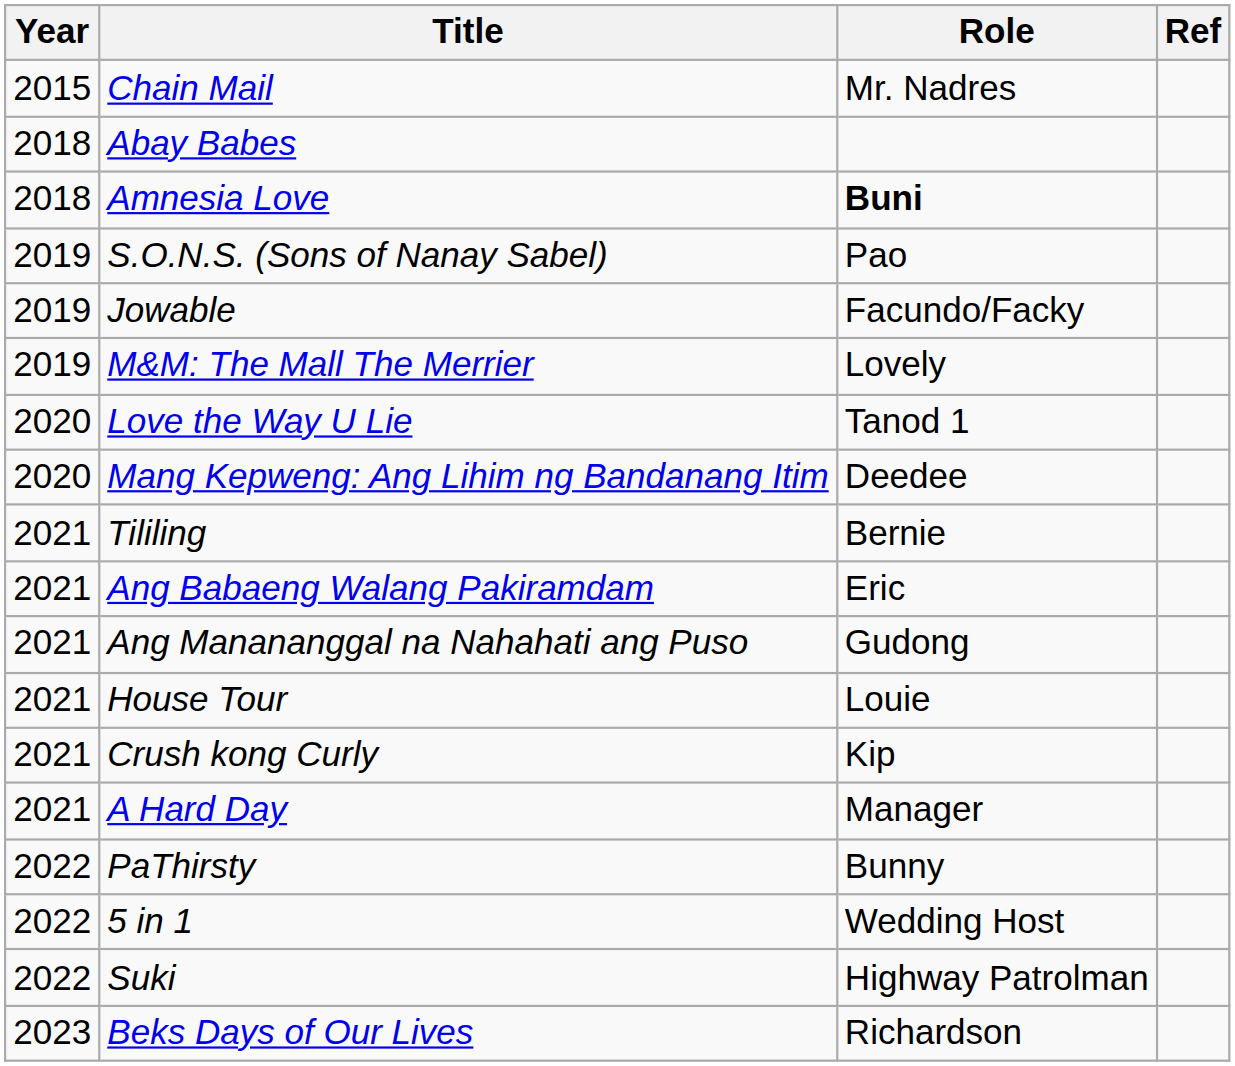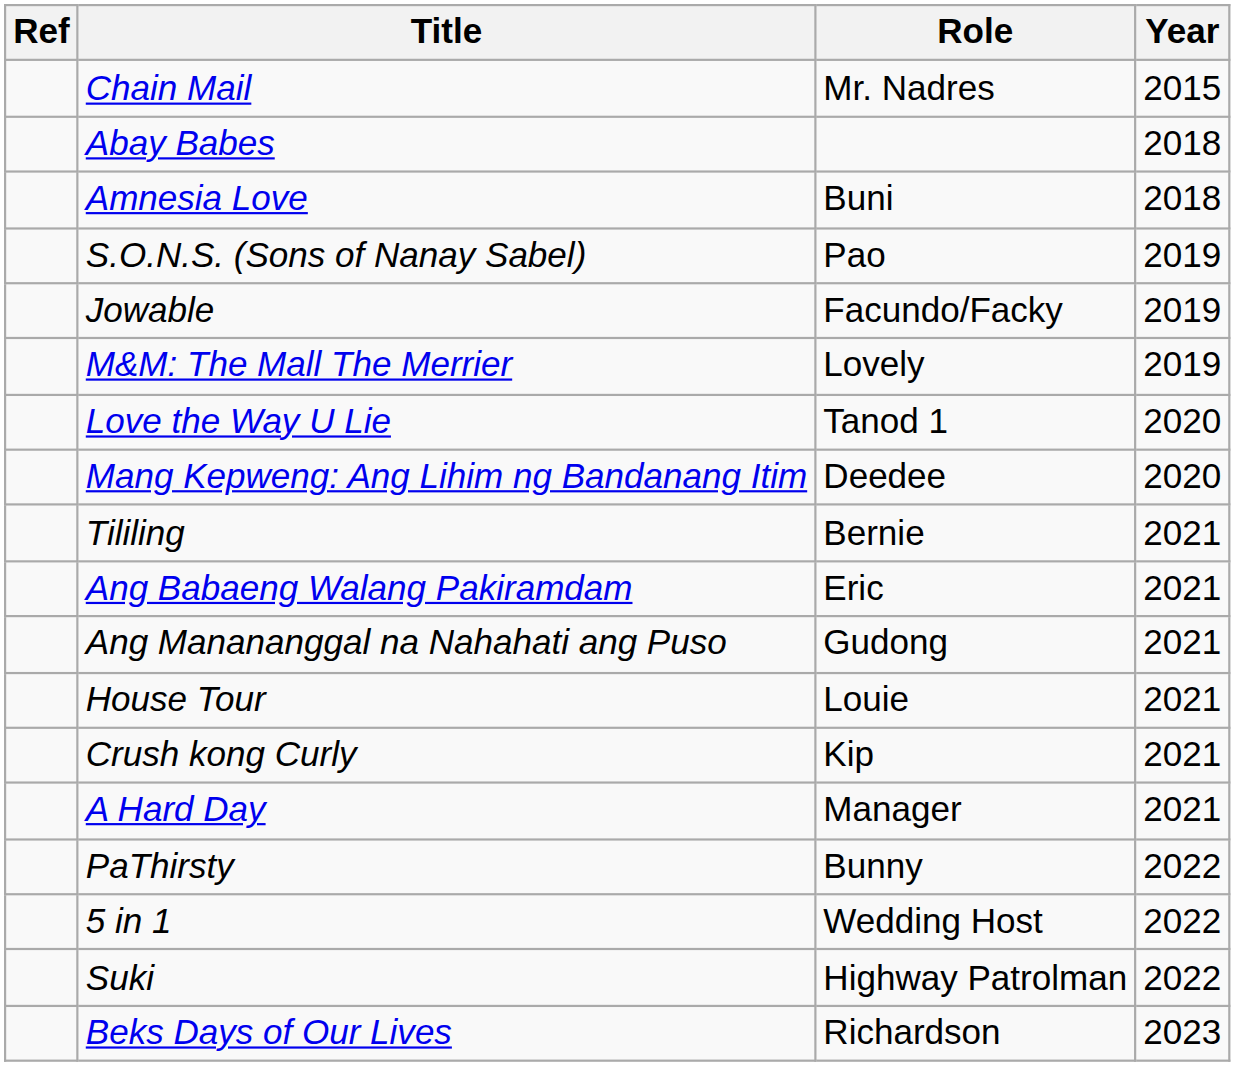columns swapped: Year <-> Ref
Amnesia Love | Role: bold -> normal
